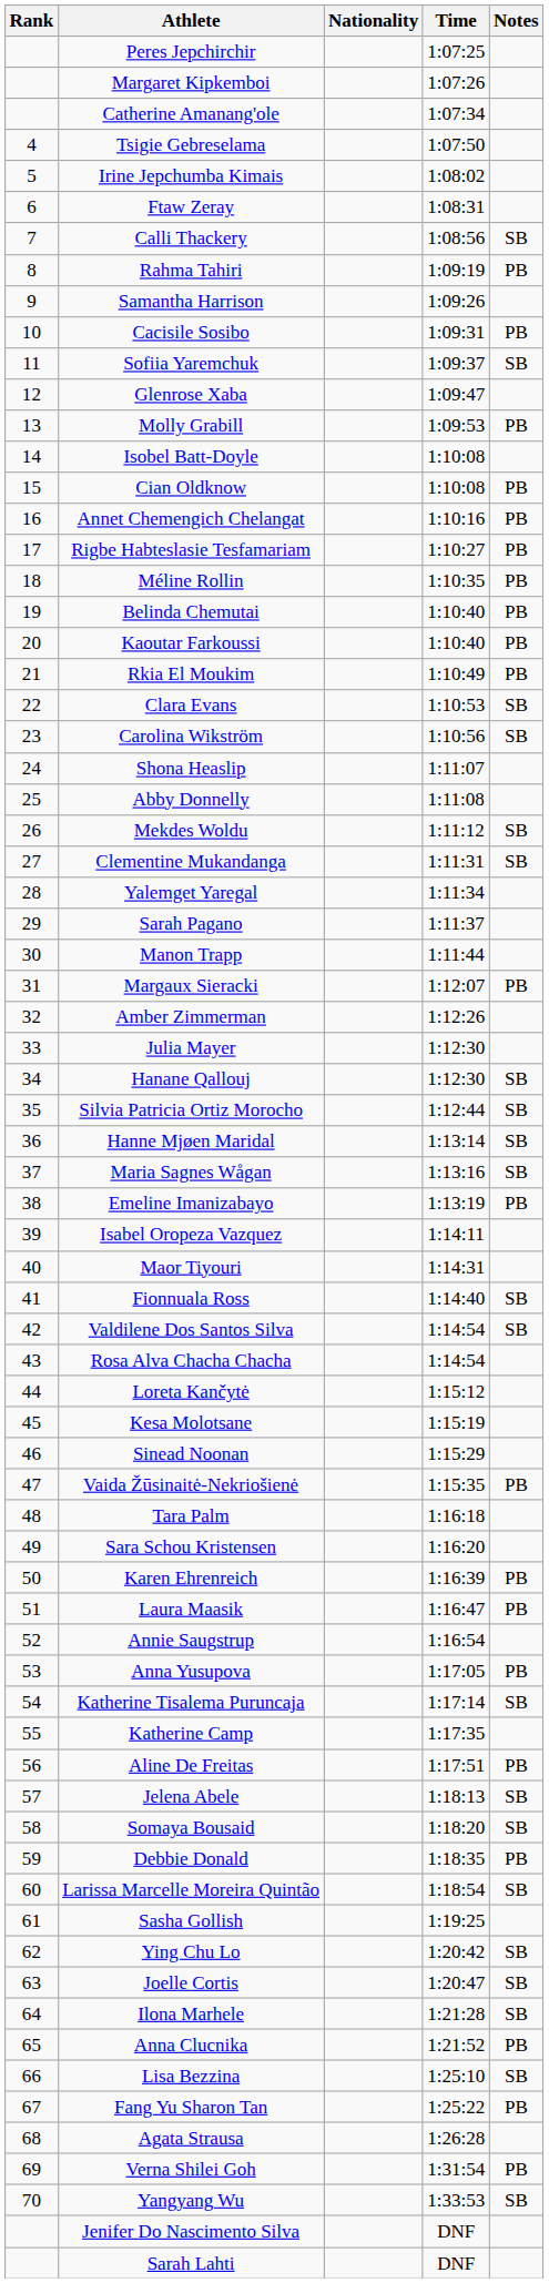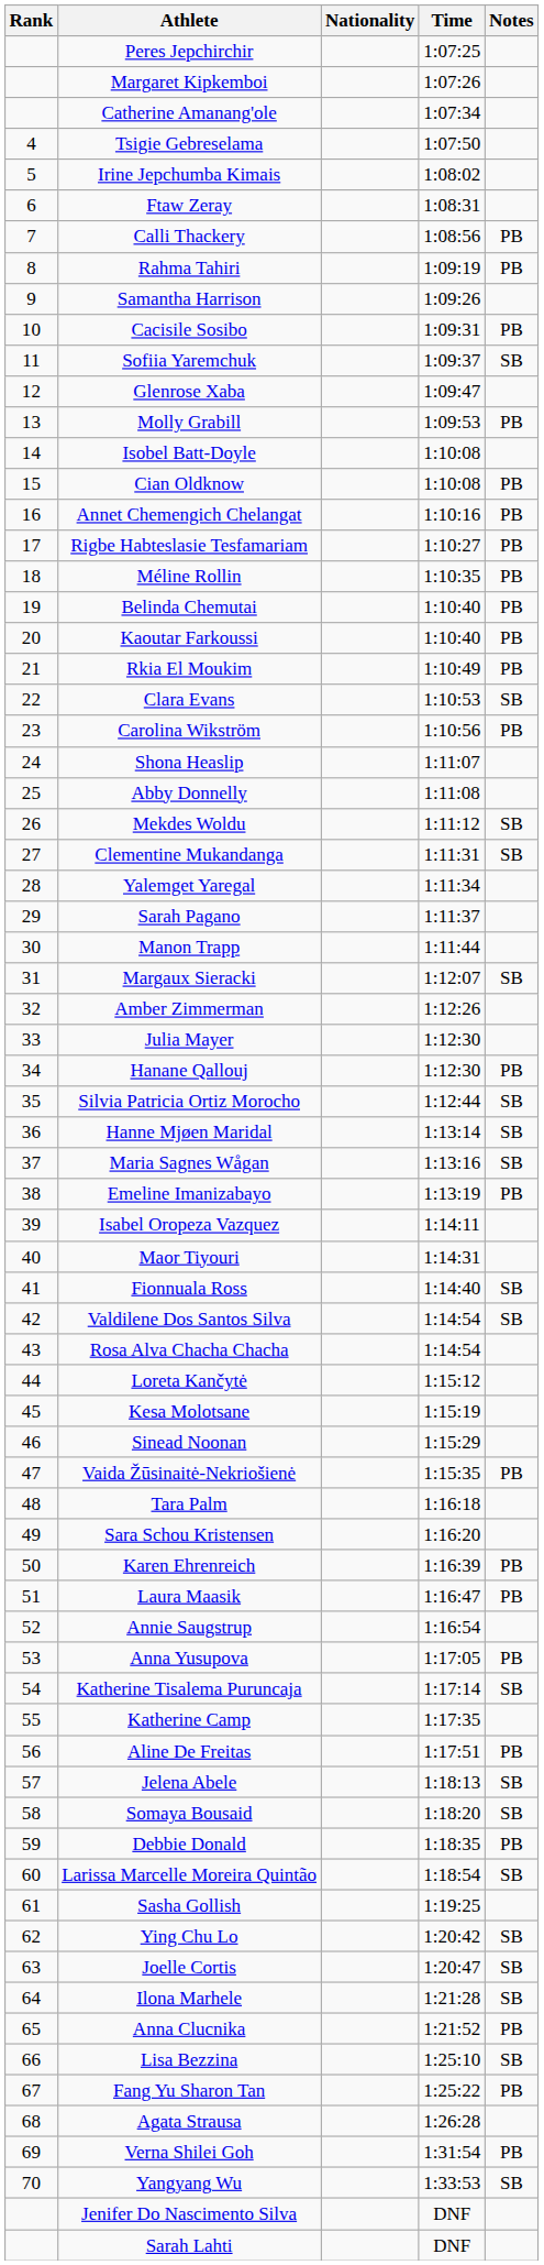Calli Thackery | Notes: SB -> PB
Carolina Wikström | Notes: SB -> PB
Margaux Sieracki | Notes: PB -> SB
Hanane Qallouj | Notes: SB -> PB
